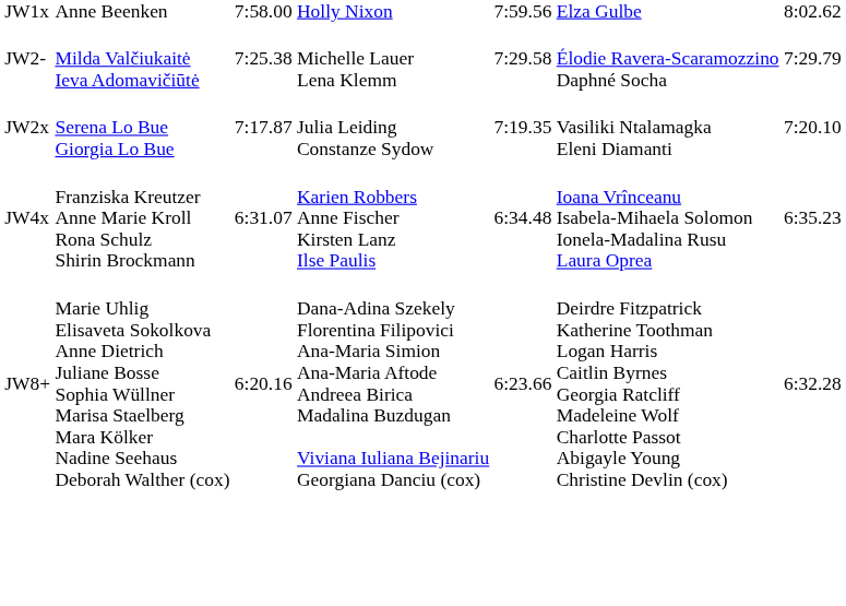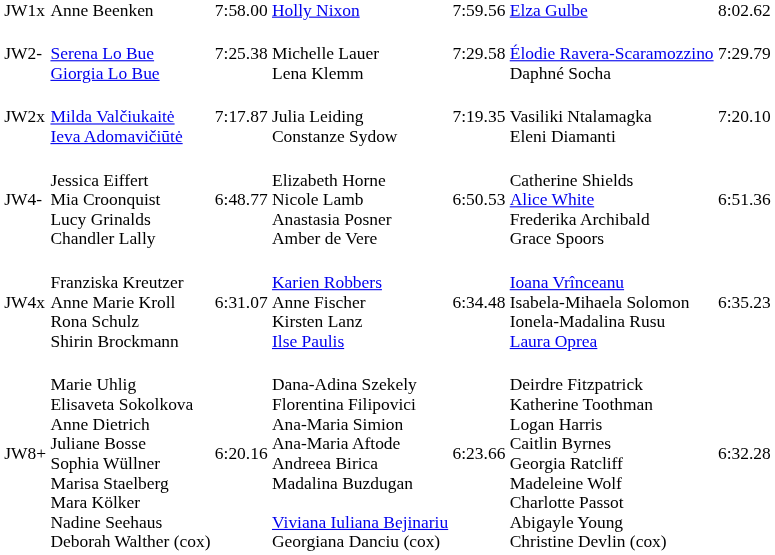JW2- | column 2: Milda Valčiukaitė Ieva Adomavičiūtė -> Serena Lo Bue Giorgia Lo Bue
JW2x | column 2: Serena Lo Bue Giorgia Lo Bue -> Milda Valčiukaitė Ieva Adomavičiūtė
+ row: JW4- | Jessica Eiffert Mia Croonquist Lucy Grinalds Chandler Lally | 6:48.77 | Elizabeth Horne Nicole Lamb Anastasia Posner Amber de Vere | 6:50.53 | Catherine Shields Alice White Frederika Archibald Grace Spoors | 6:51.36
